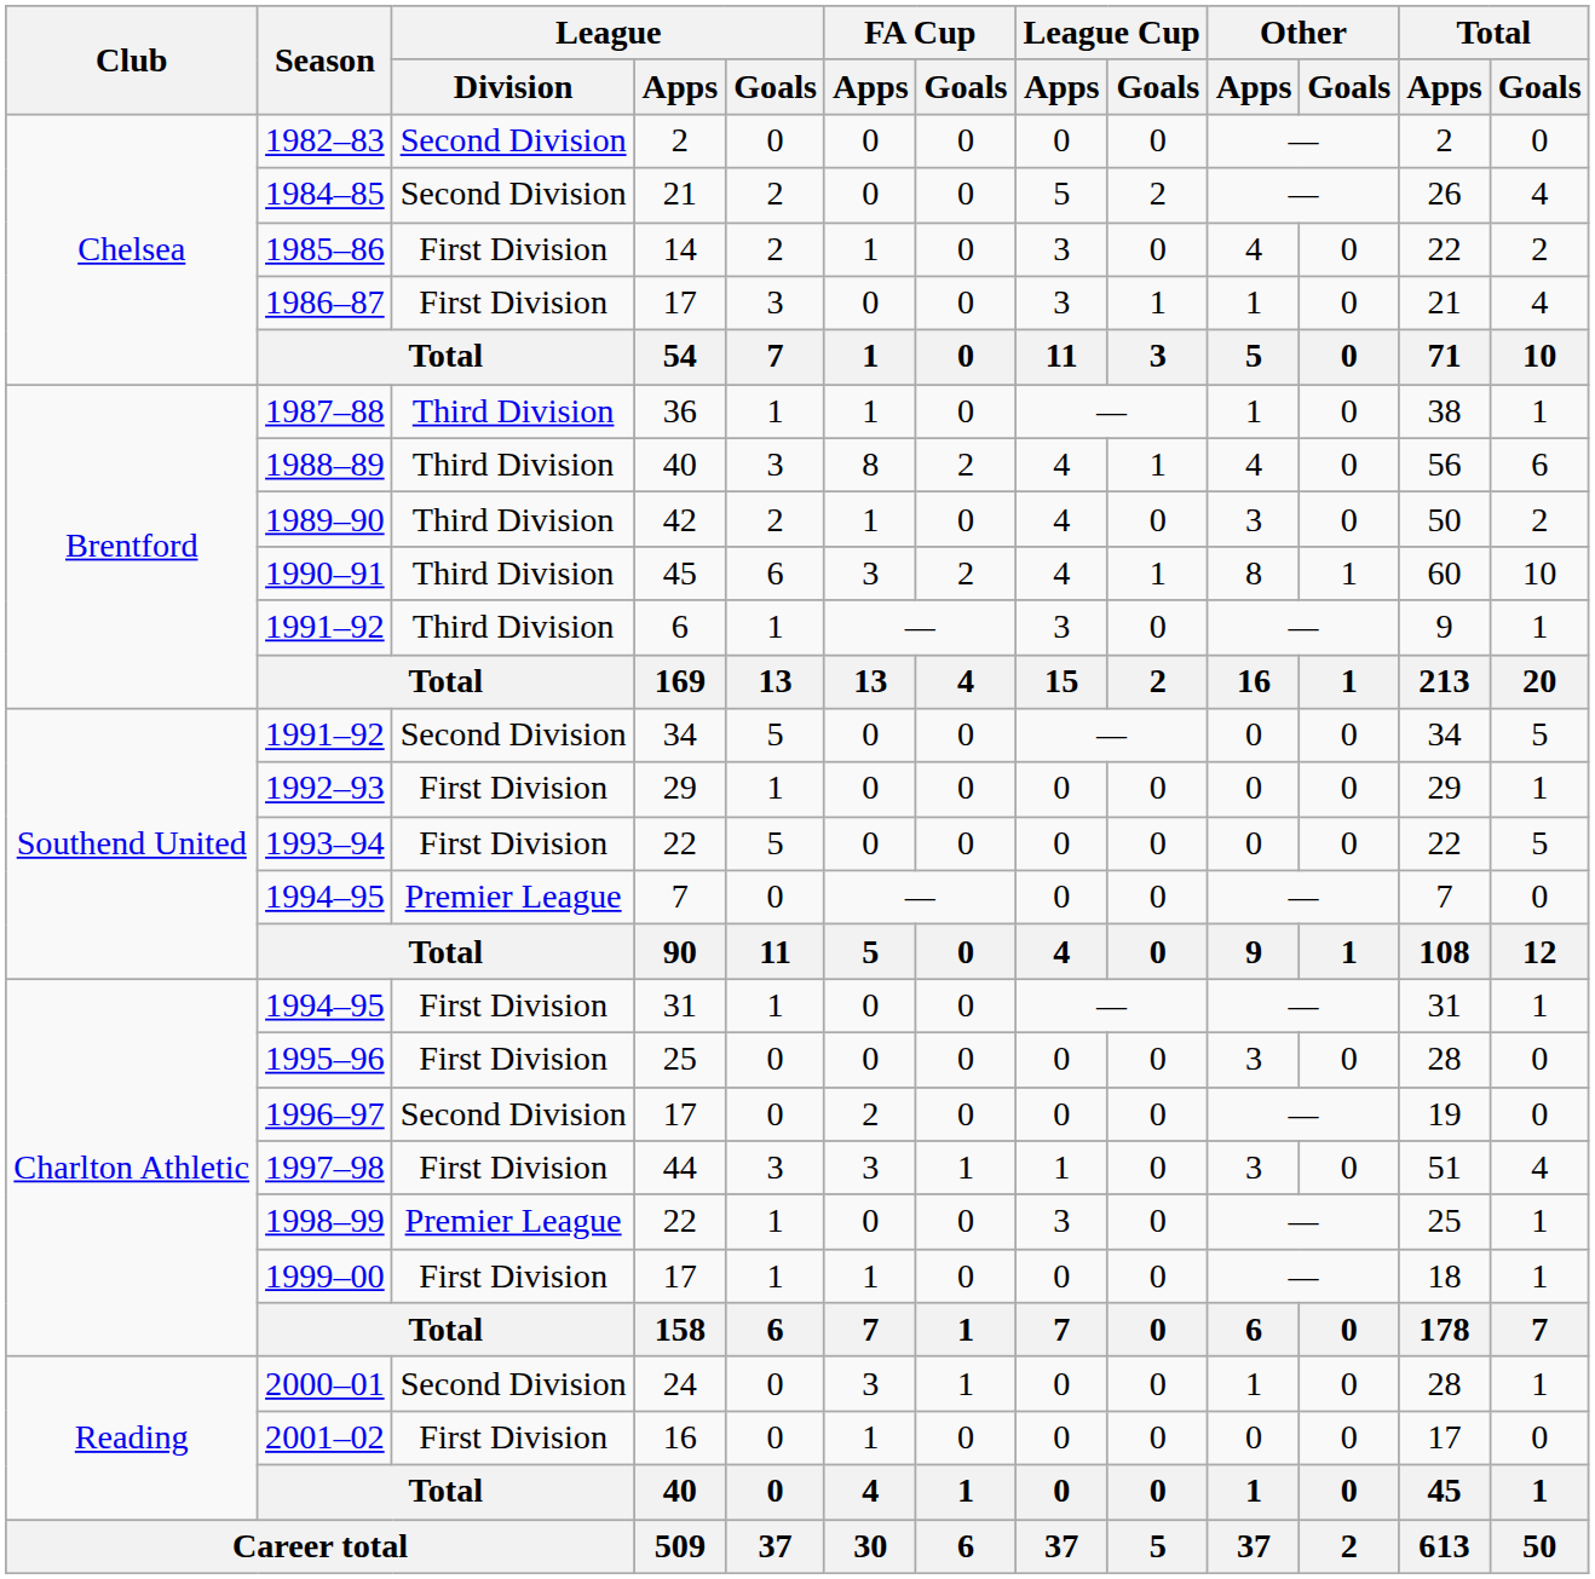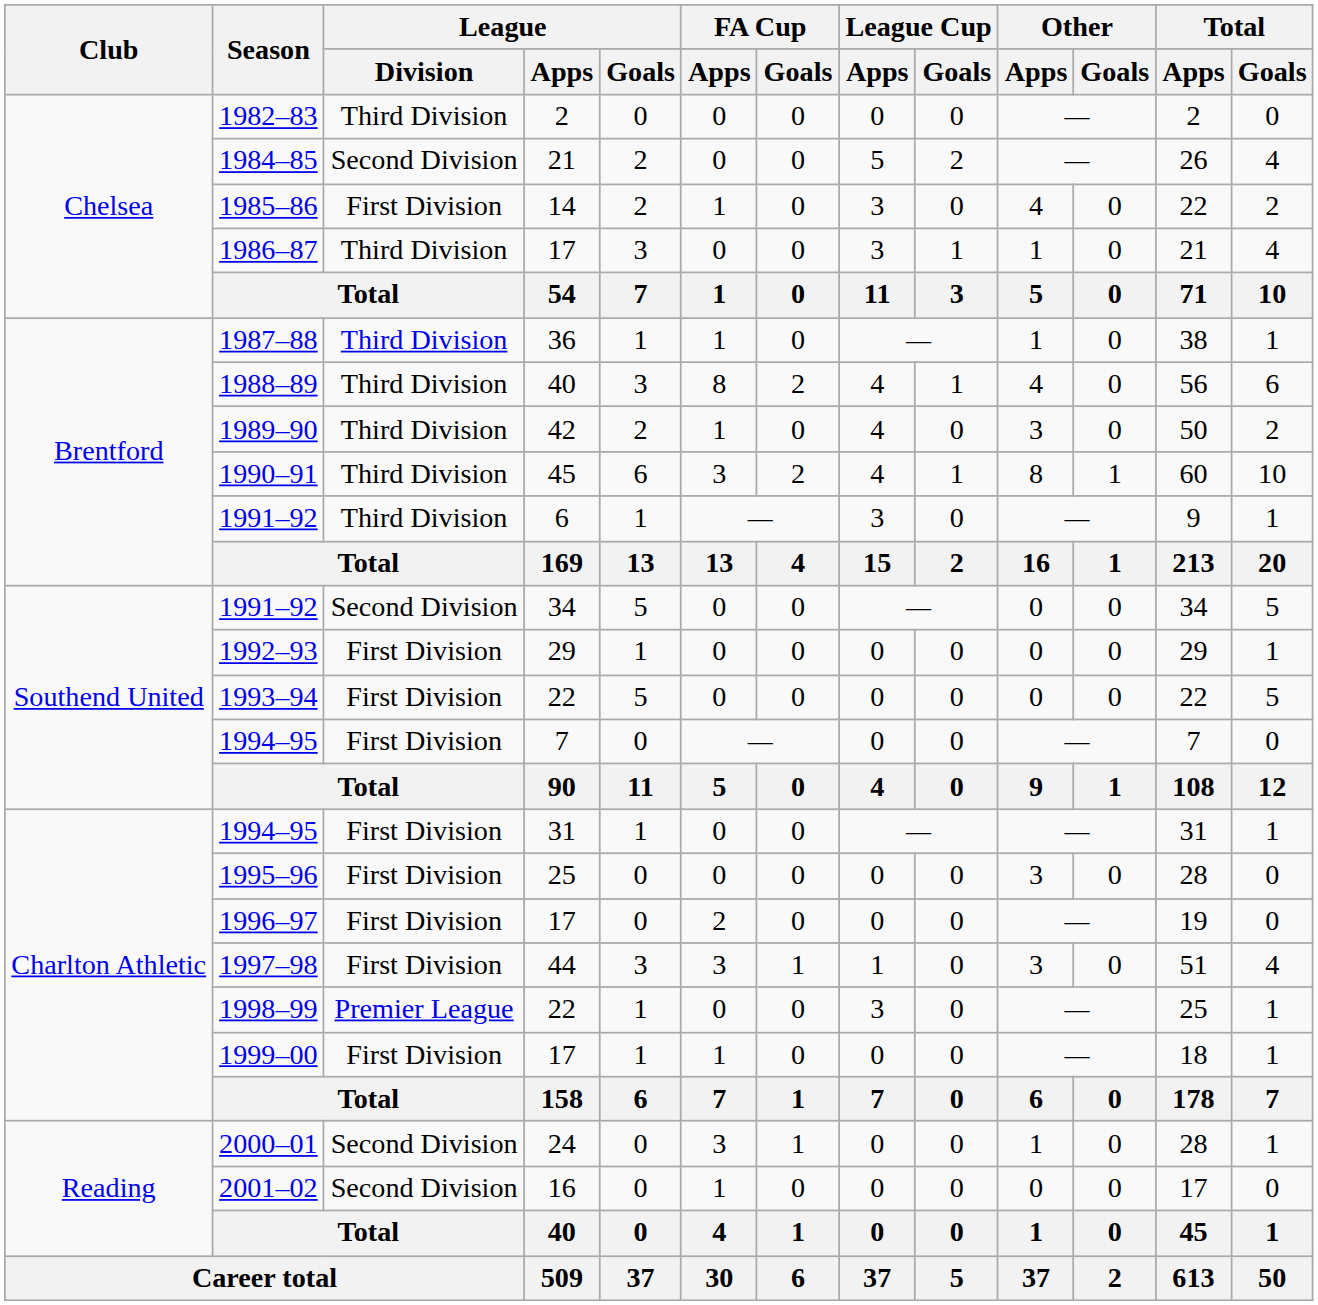1982–83 | League / Division: Second Division -> Third Division
1986–87 | League / Division: First Division -> Third Division
1994–95 / 7 | League / Division: Premier League -> First Division
1996–97 | League / Division: Second Division -> First Division
2001–02 | League / Division: First Division -> Second Division
